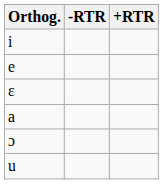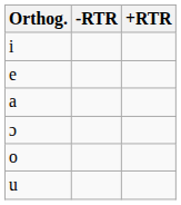- row: ɛ
+ row: o
